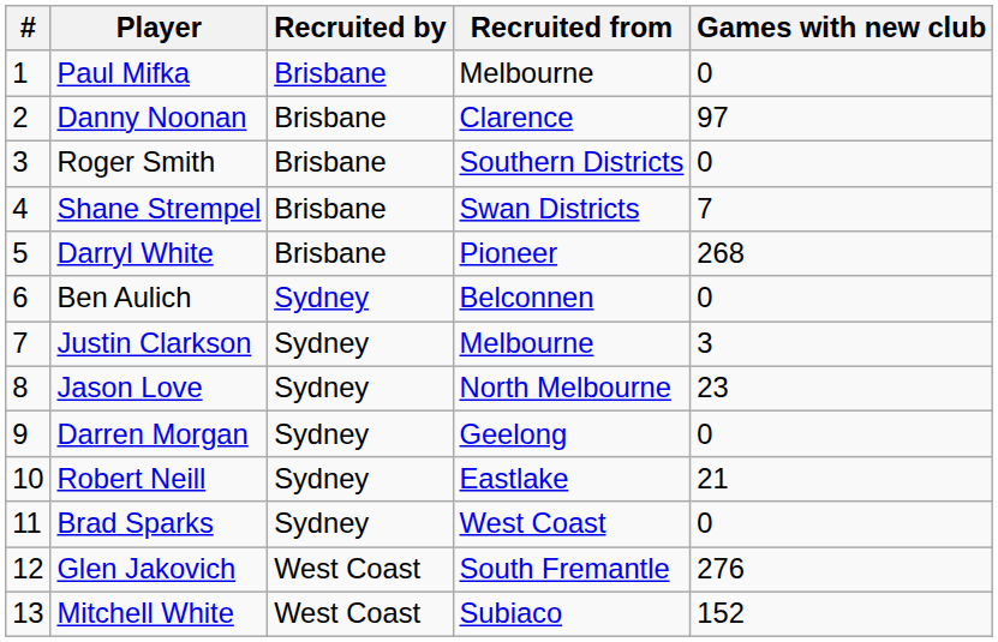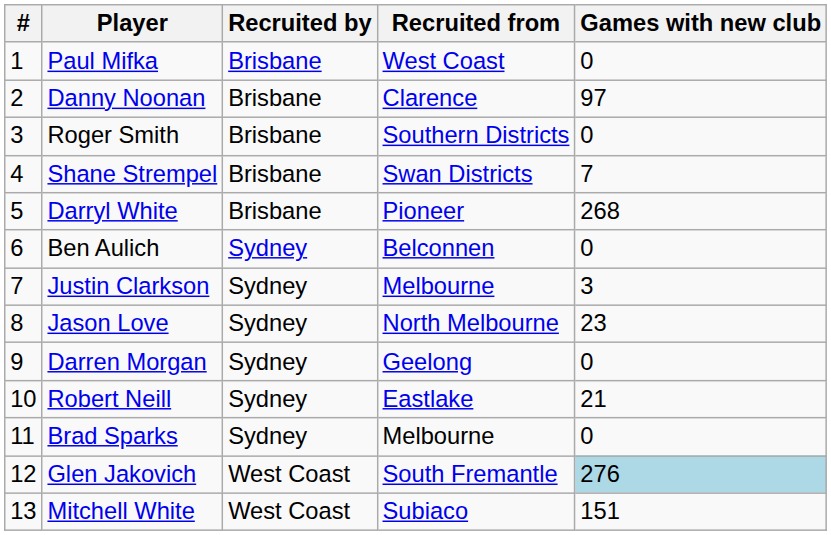Paul Mifka | Recruited from: Melbourne -> West Coast
Brad Sparks | Recruited from: West Coast -> Melbourne
Glen Jakovich | Games with new club: no background -> lightblue background
Mitchell White | Games with new club: 152 -> 151
